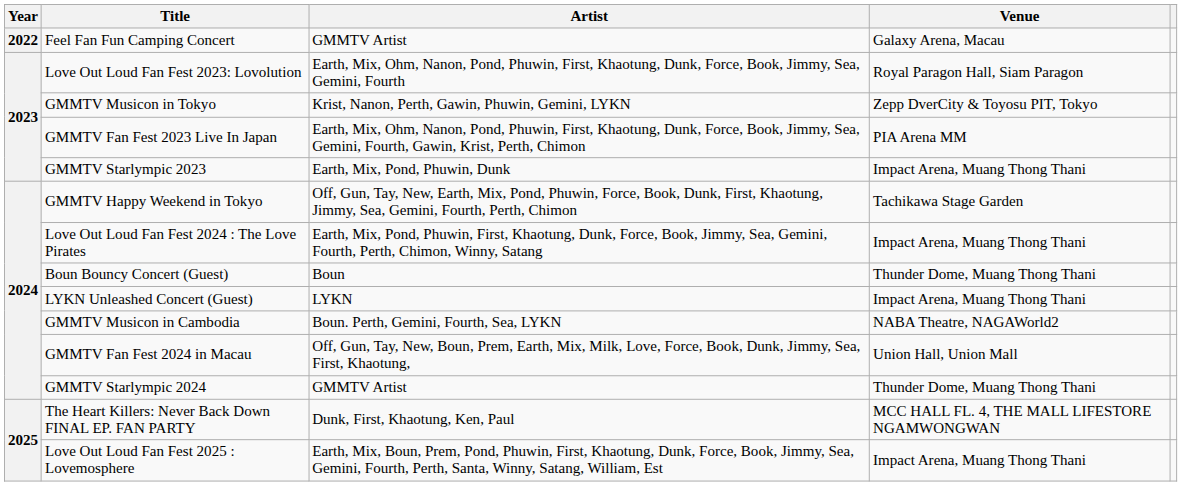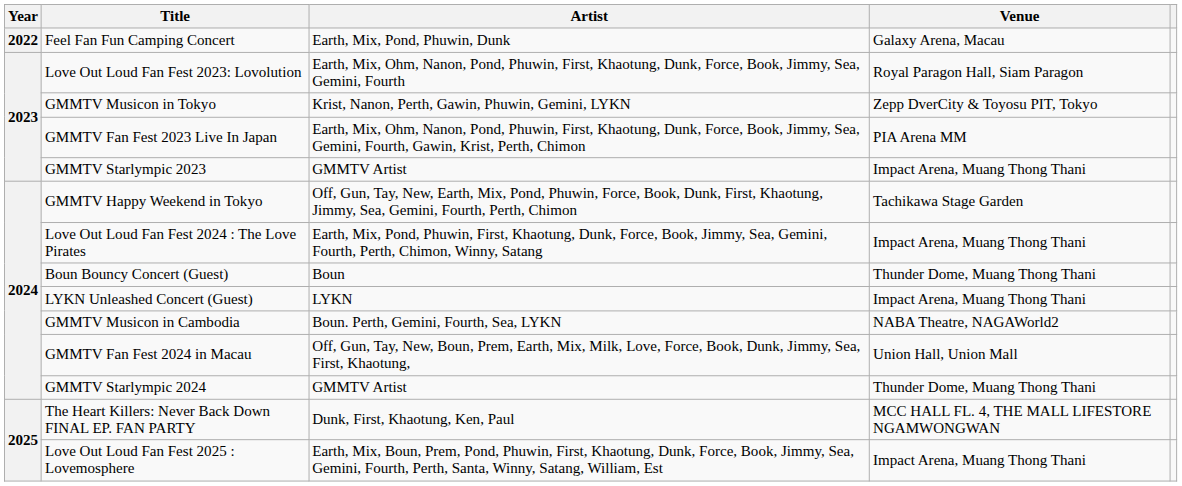Feel Fan Fun Camping Concert | Artist: GMMTV Artist -> Earth, Mix, Pond, Phuwin, Dunk
GMMTV Starlympic 2023 | Artist: Earth, Mix, Pond, Phuwin, Dunk -> GMMTV Artist
